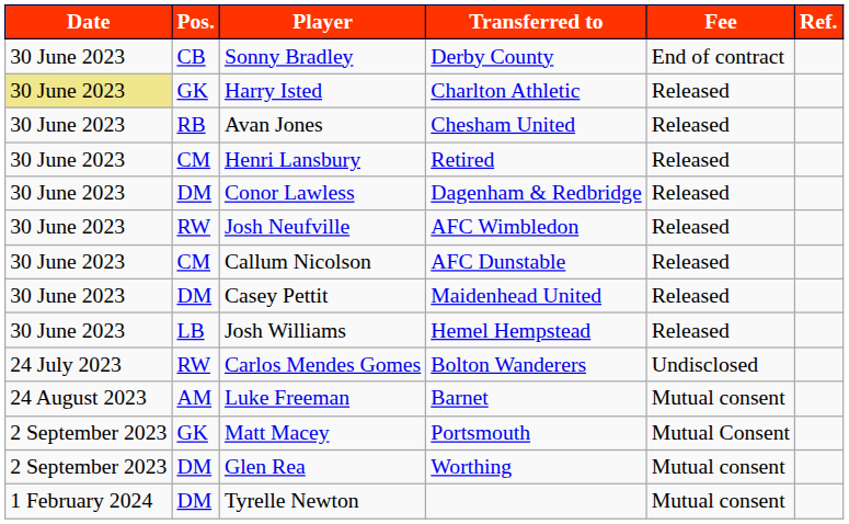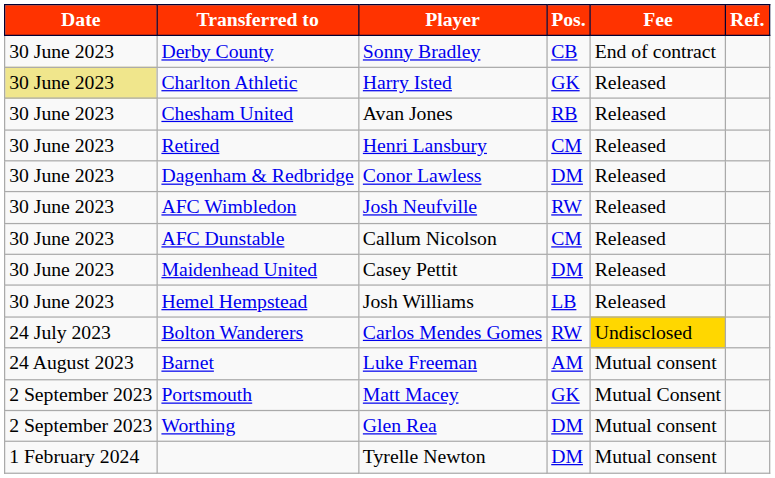columns swapped: Pos. <-> Transferred to
Carlos Mendes Gomes | Fee: no background -> gold background
